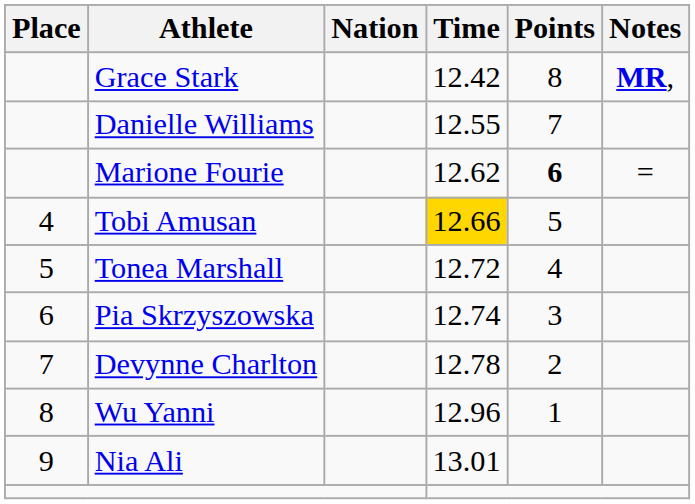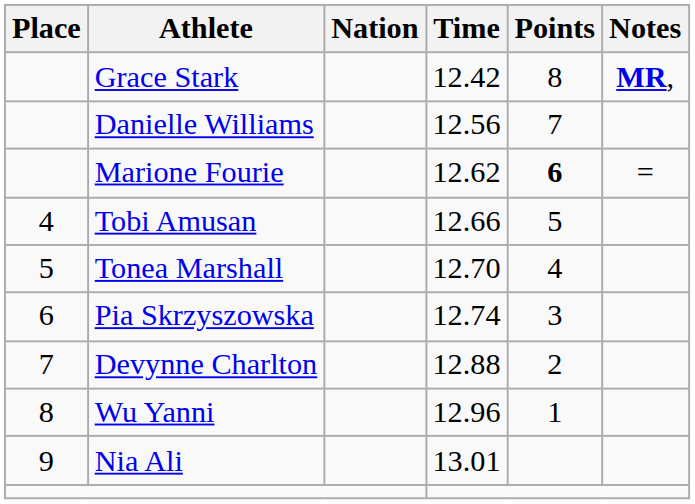Danielle Williams | Time: 12.55 -> 12.56
Tobi Amusan | Time: gold background -> no background
Tonea Marshall | Time: 12.72 -> 12.70
Devynne Charlton | Time: 12.78 -> 12.88
